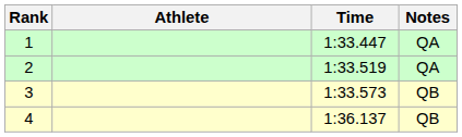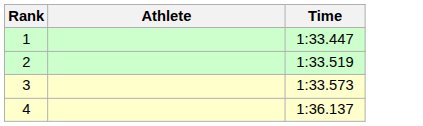- column: Notes | QA | QA | QB | QB
